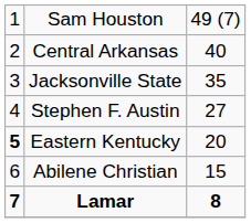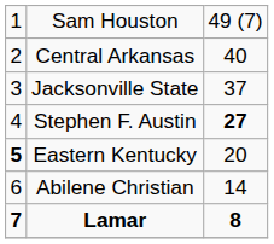Jacksonville State | column 3: 35 -> 37
Stephen F. Austin | column 3: normal -> bold
Abilene Christian | column 3: 15 -> 14
